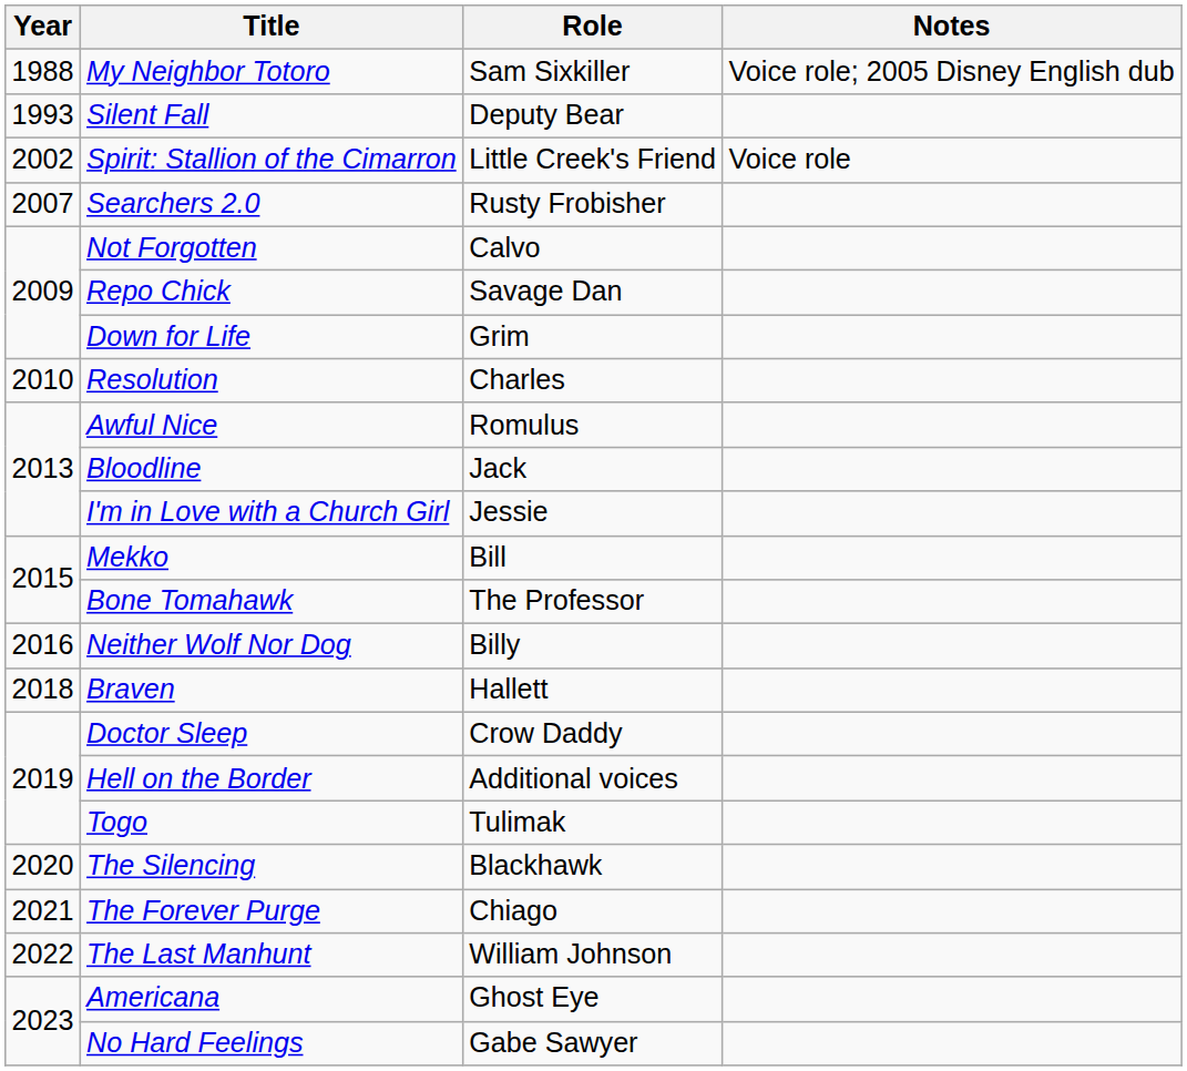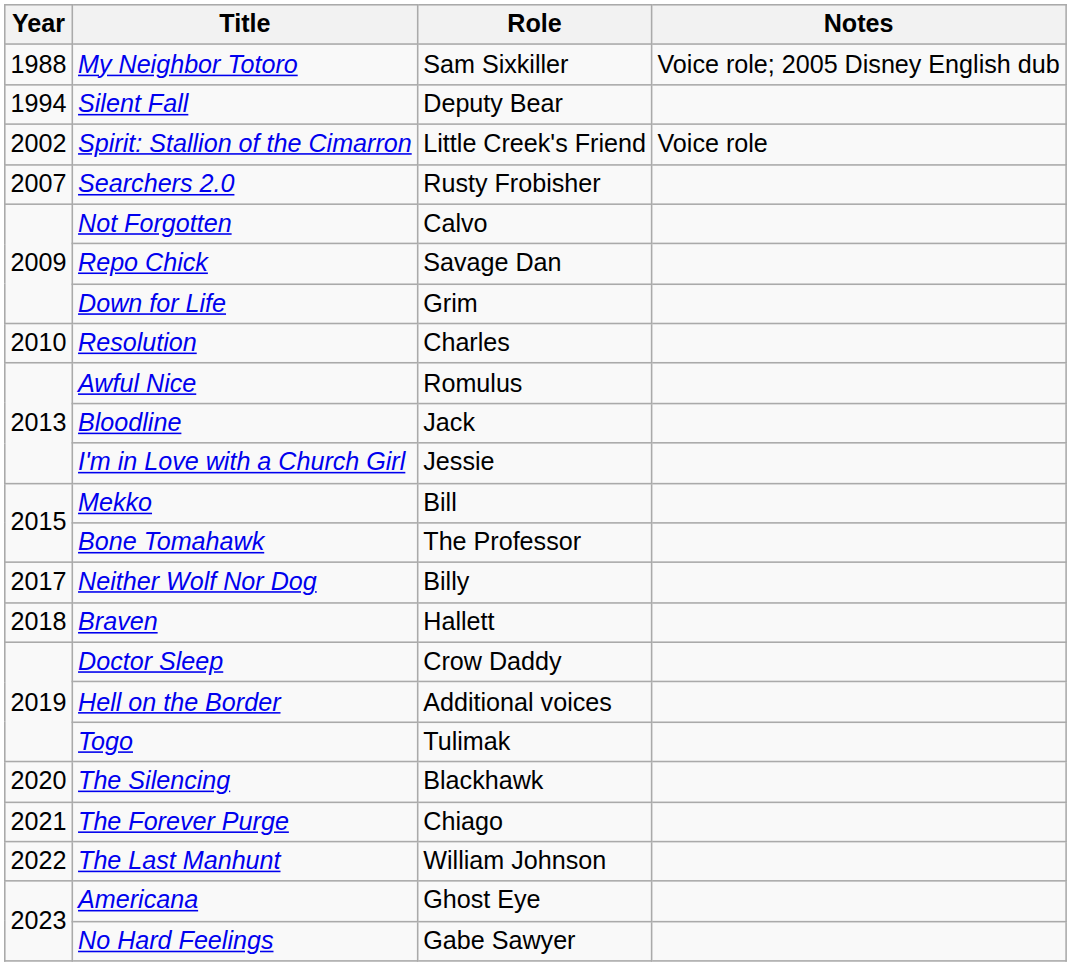Silent Fall | Year: 1993 -> 1994
Neither Wolf Nor Dog | Year: 2016 -> 2017
